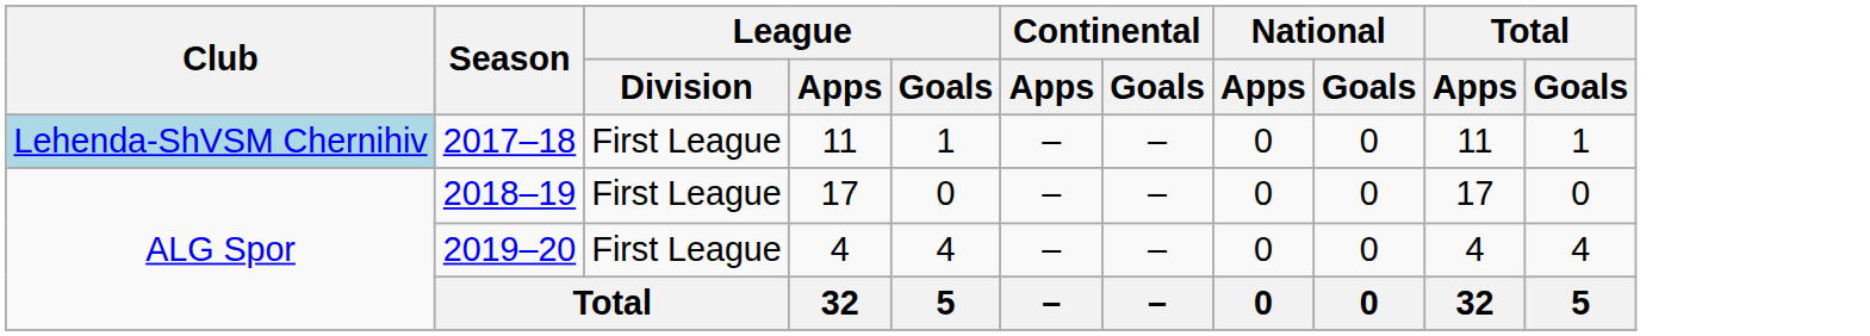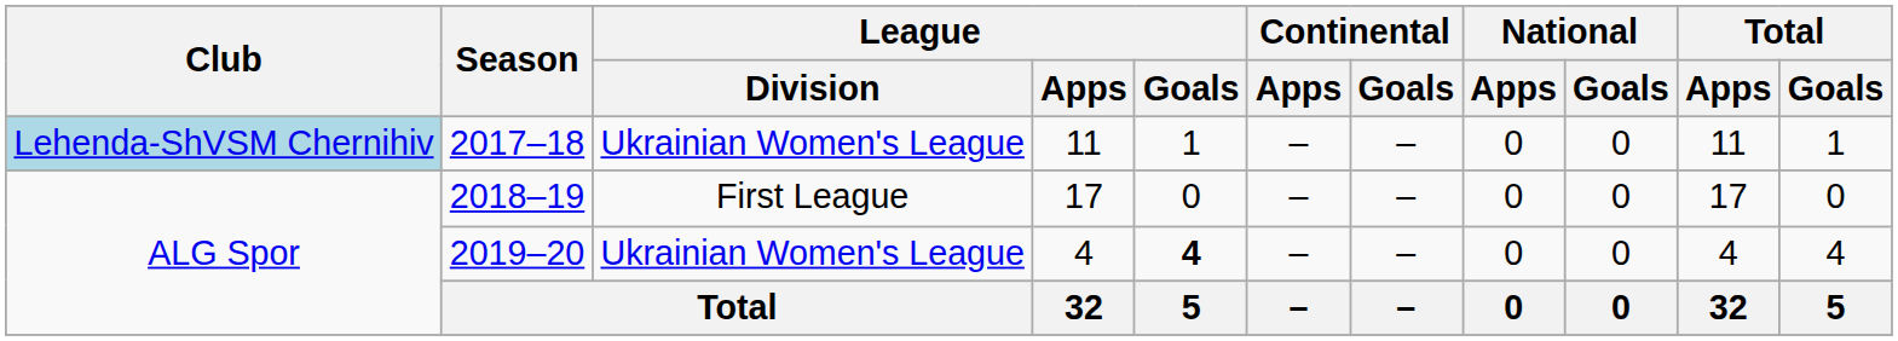2017–18 | League / Division: First League -> Ukrainian Women's League
2019–20 | League / Division: First League -> Ukrainian Women's League
2019–20 | League / Goals: normal -> bold
